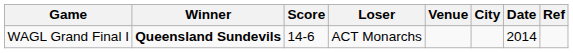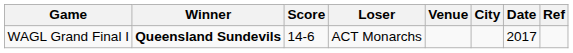WAGL Grand Final I | Date: 2014 -> 2017
